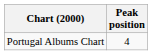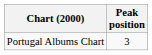Portugal Albums Chart | Peak position: 4 -> 3
